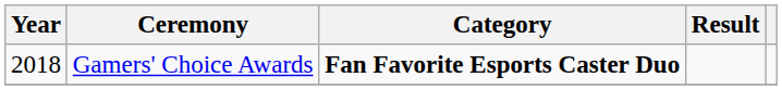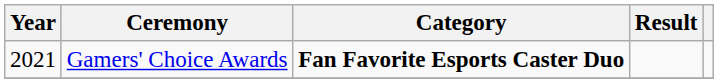Gamers' Choice Awards | Year: 2018 -> 2021
